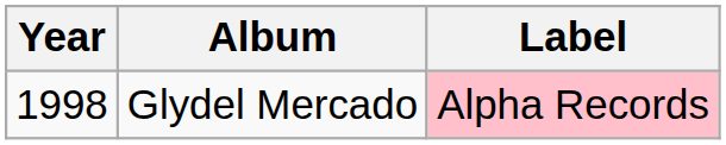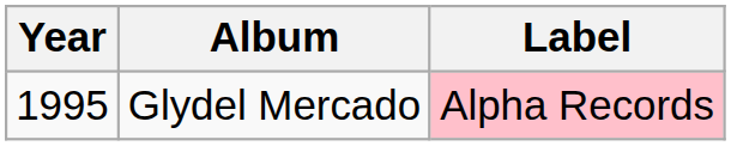Glydel Mercado | Year: 1998 -> 1995
